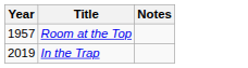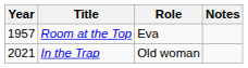+ column: Role | Eva | Old woman
In the Trap | Year: 2019 -> 2021
